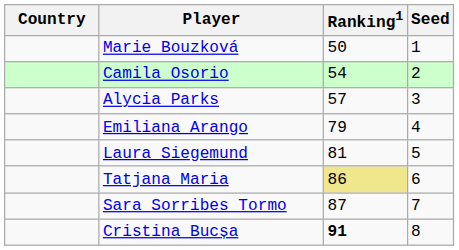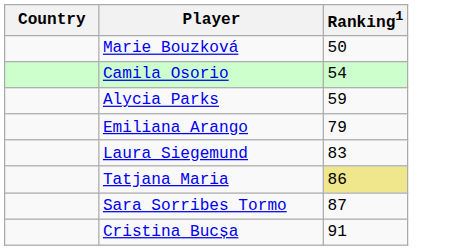- column: Seed | 1 | 2 | 3 | 4 | 5 | 6 | 7 | 8
Alycia Parks | Ranking1: 57 -> 59
Laura Siegemund | Ranking1: 81 -> 83
Cristina Bucșa | Ranking1: bold -> normal
